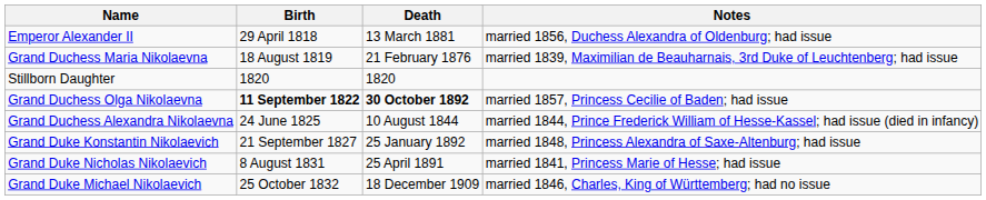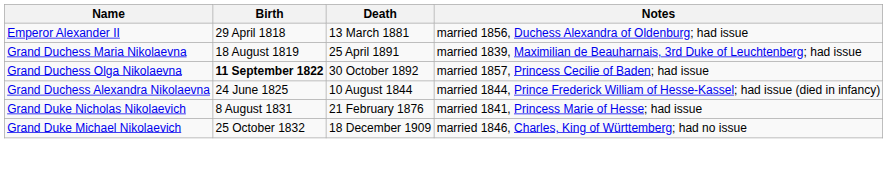Grand Duchess Maria Nikolaevna | Death: 21 February 1876 -> 25 April 1891
- row: Stillborn Daughter | 1820 | 1820
Grand Duchess Olga Nikolaevna | Death: bold -> normal
- row: Grand Duke Konstantin Nikolaevich | 21 September 1827 | 25 January 1892 | married 1848, Princess Alexandra of Saxe-Altenburg; had issue
Grand Duke Nicholas Nikolaevich | Death: 25 April 1891 -> 21 February 1876
